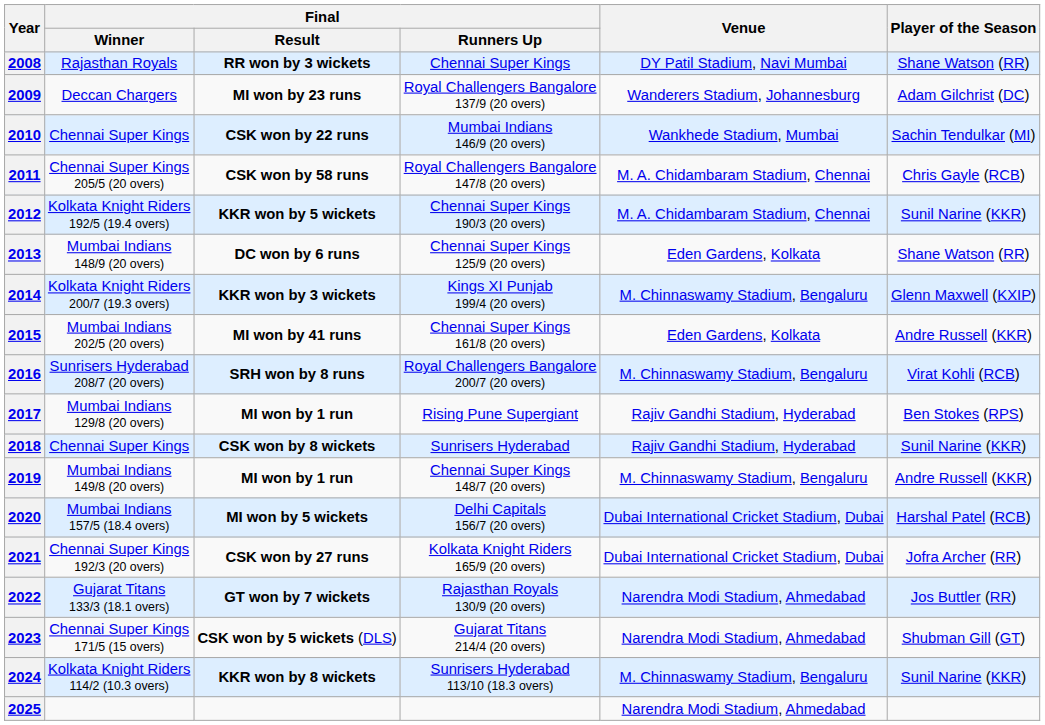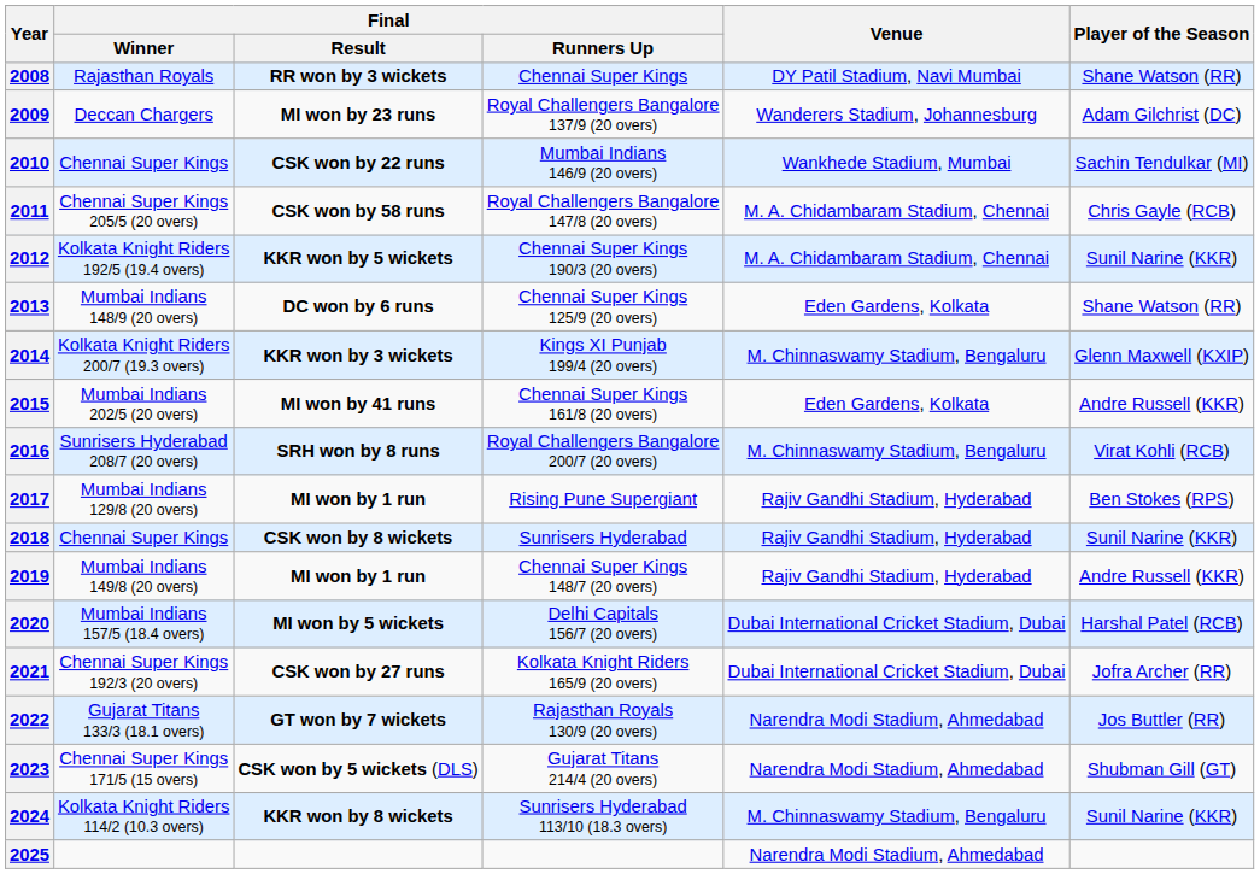2019 | Venue: M. Chinnaswamy Stadium, Bengaluru -> Rajiv Gandhi Stadium, Hyderabad
